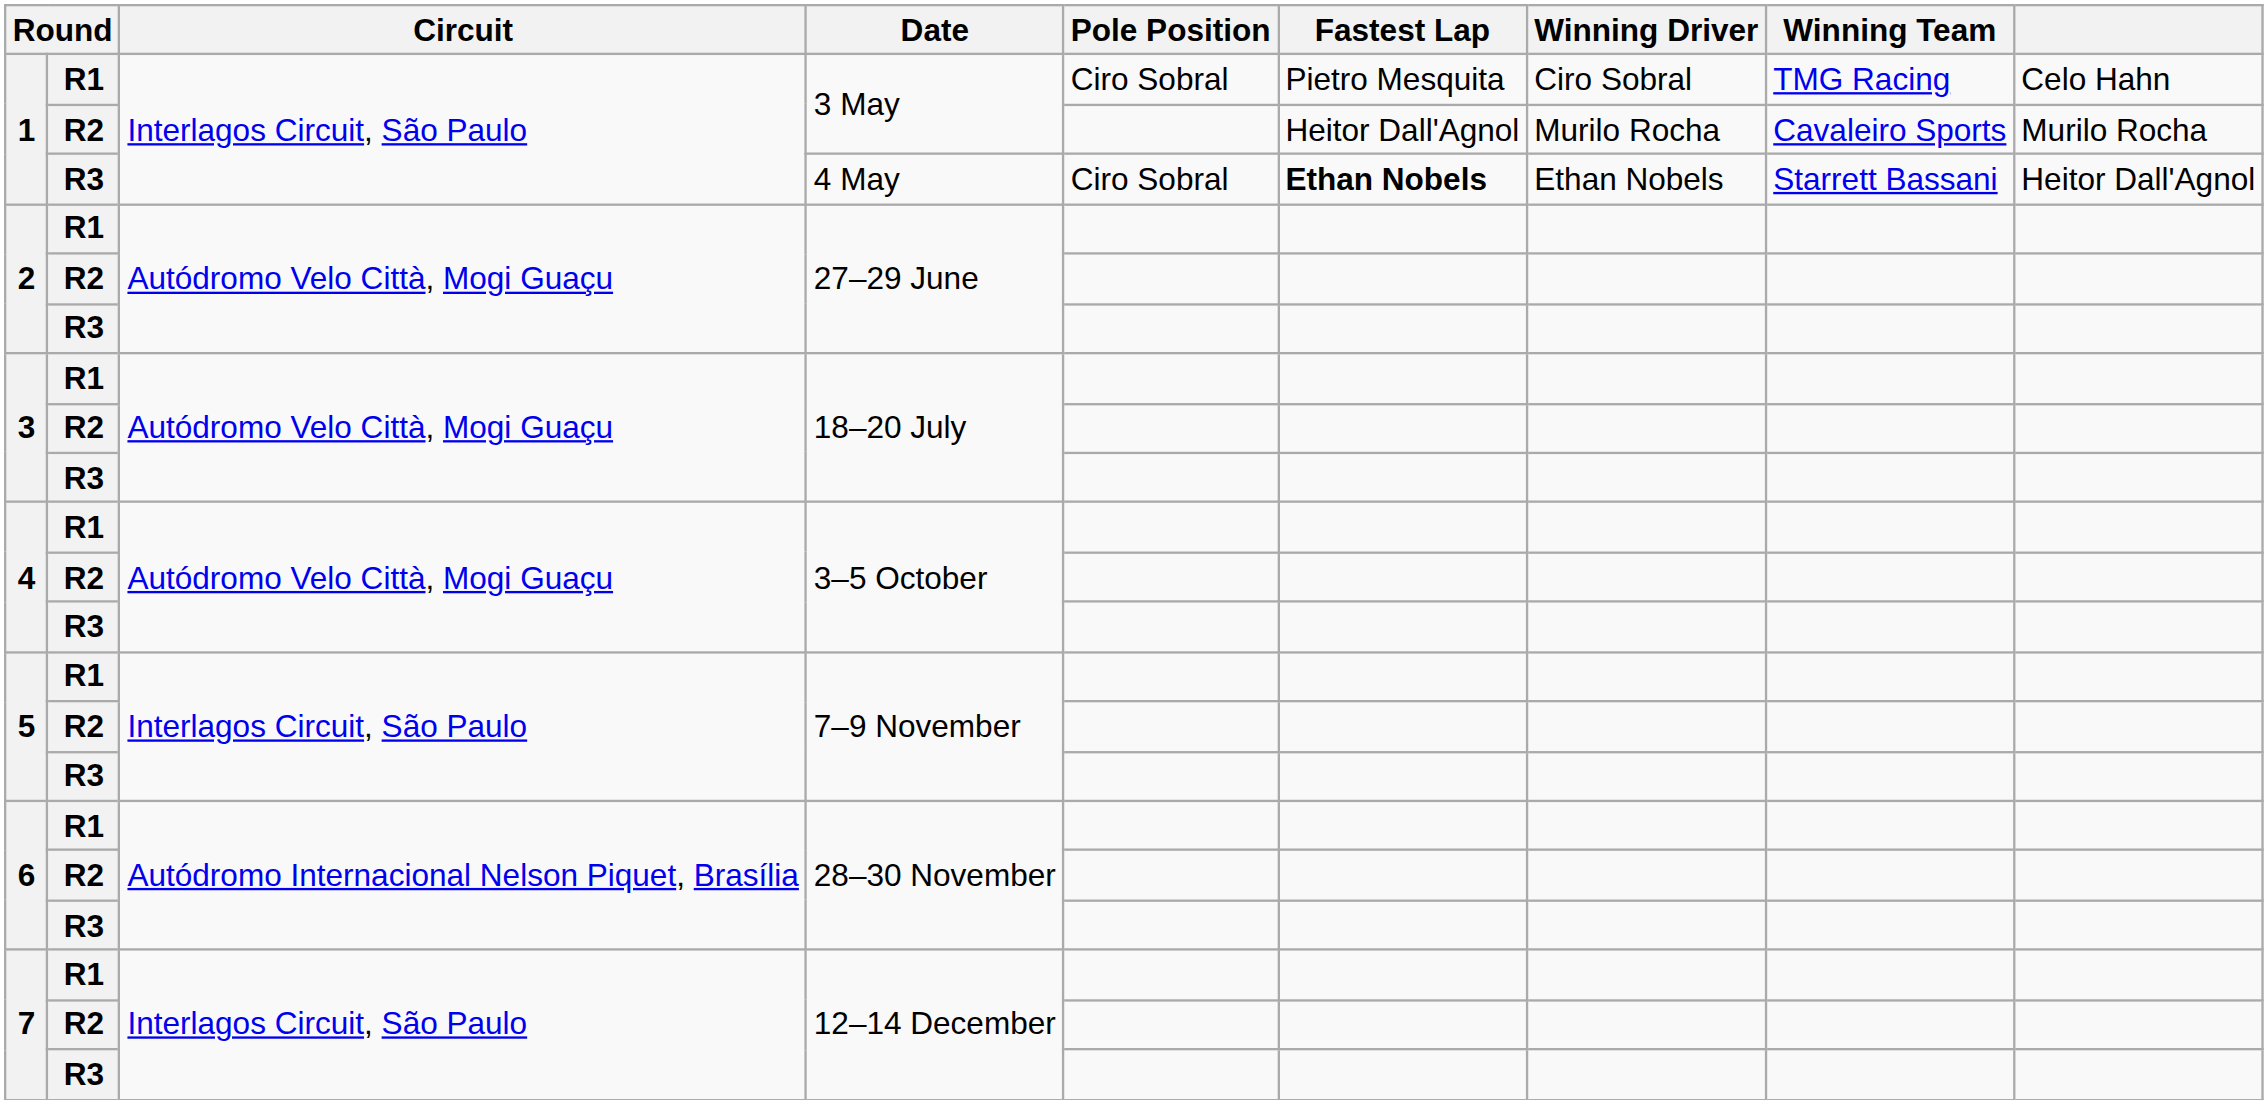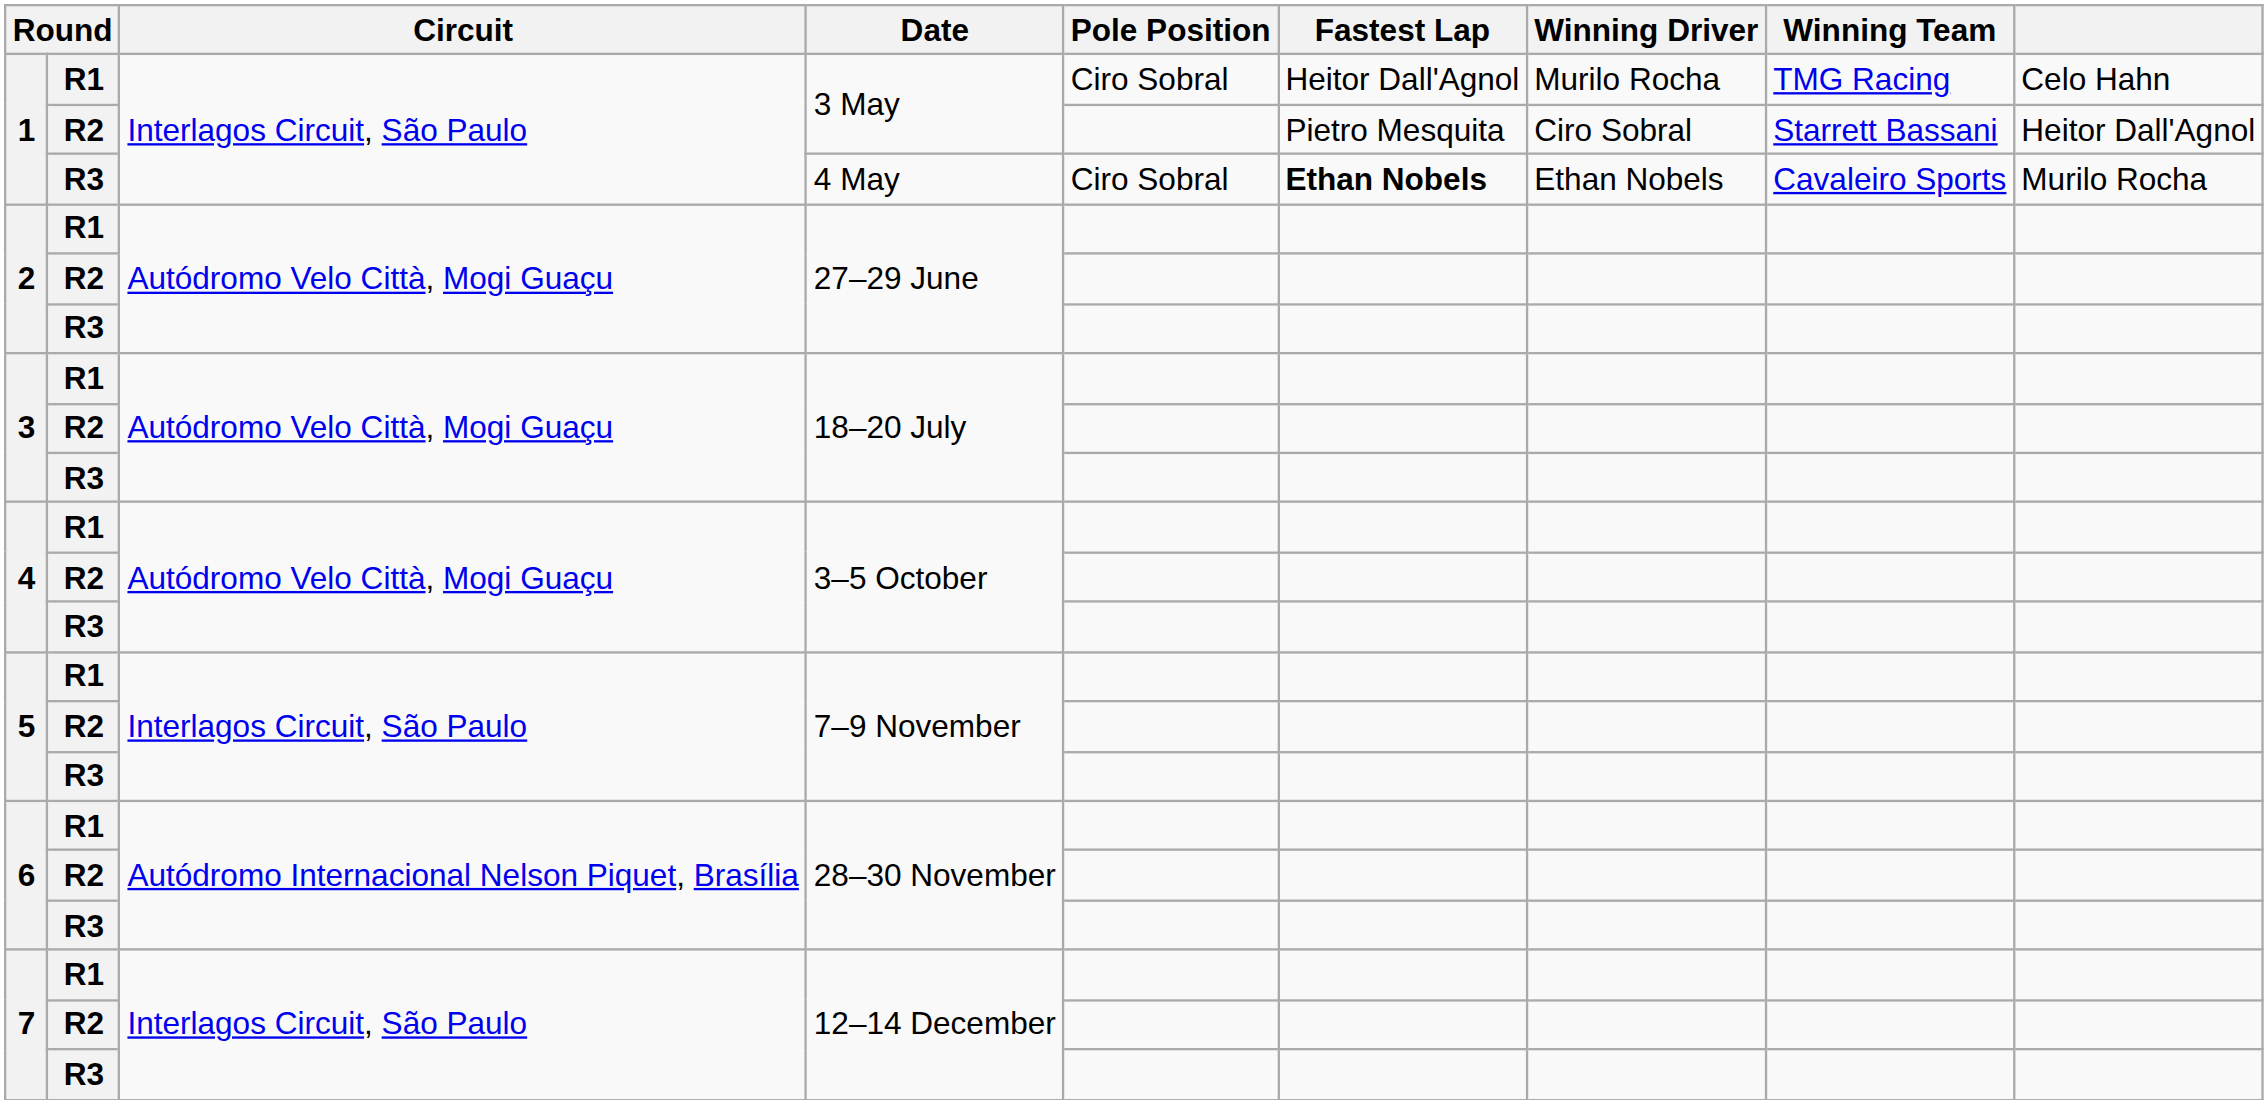R1 / 3 May | Fastest Lap: Pietro Mesquita -> Heitor Dall'Agnol
R1 / 3 May | Winning Driver: Ciro Sobral -> Murilo Rocha
R2 / 3 May | Fastest Lap: Heitor Dall'Agnol -> Pietro Mesquita
R2 / 3 May | Winning Driver: Murilo Rocha -> Ciro Sobral
R2 / 3 May | Winning Team: Cavaleiro Sports -> Starrett Bassani
R2 / 3 May | column 9: Murilo Rocha -> Heitor Dall'Agnol
4 May | Winning Team: Starrett Bassani -> Cavaleiro Sports
4 May | column 9: Heitor Dall'Agnol -> Murilo Rocha
